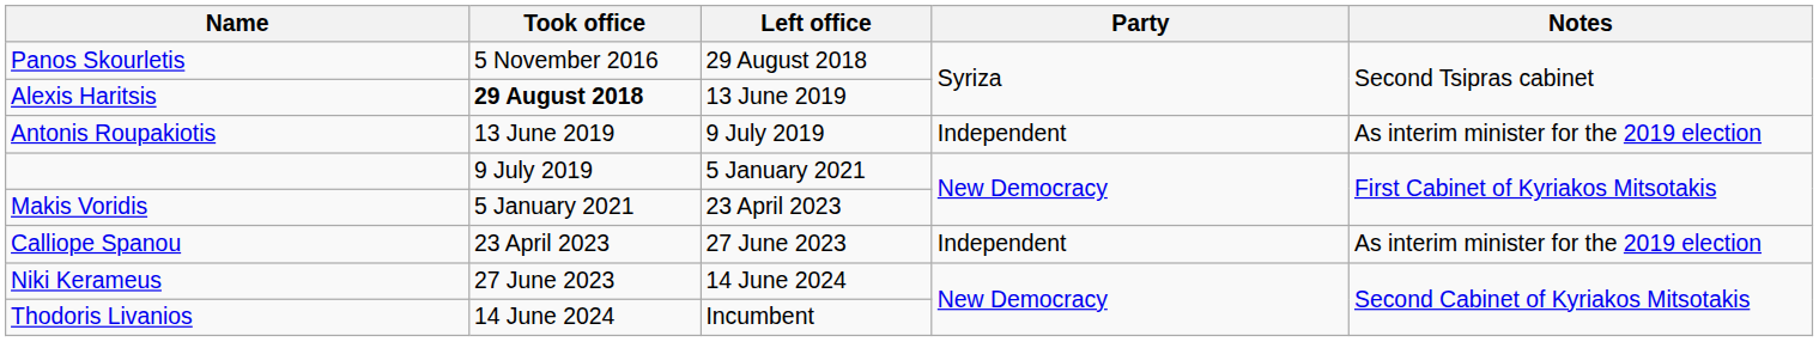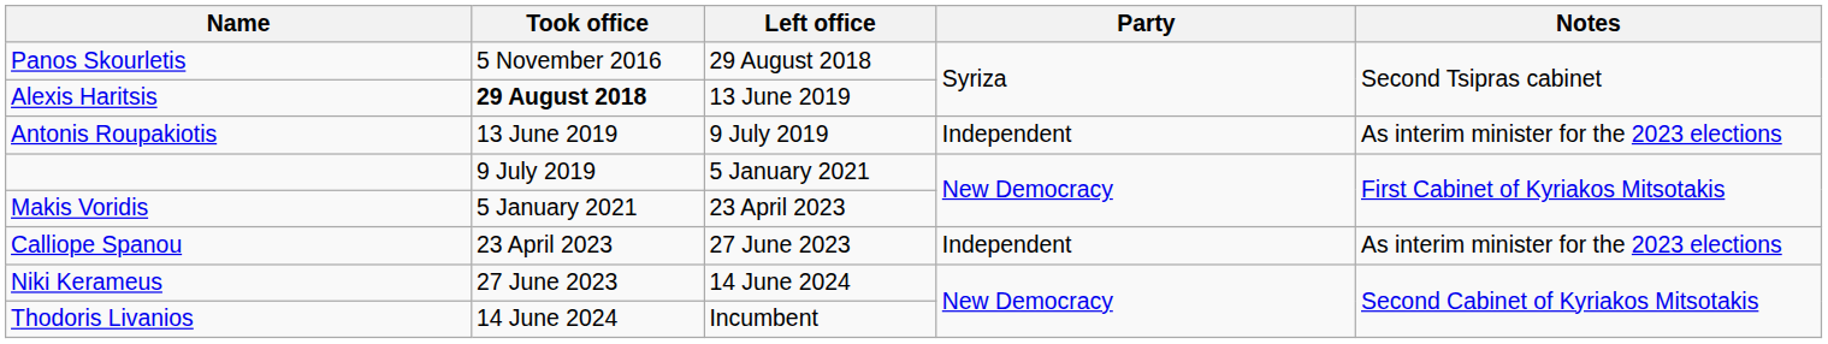Antonis Roupakiotis | Notes: As interim minister for the 2019 election -> As interim minister for the 2023 elections
Calliope Spanou | Notes: As interim minister for the 2019 election -> As interim minister for the 2023 elections
